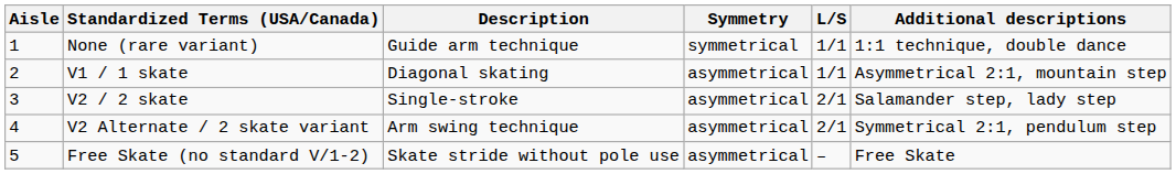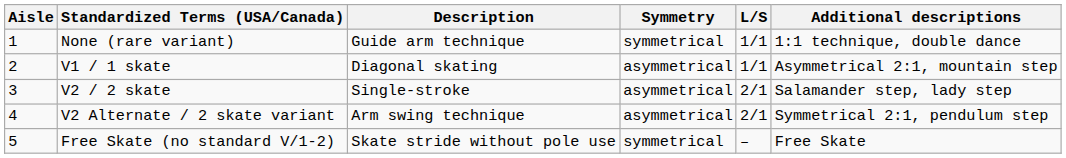Free Skate (no standard V/1-2) | Symmetry: asymmetrical -> symmetrical
